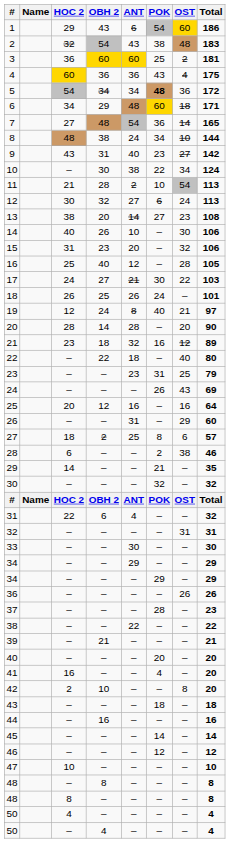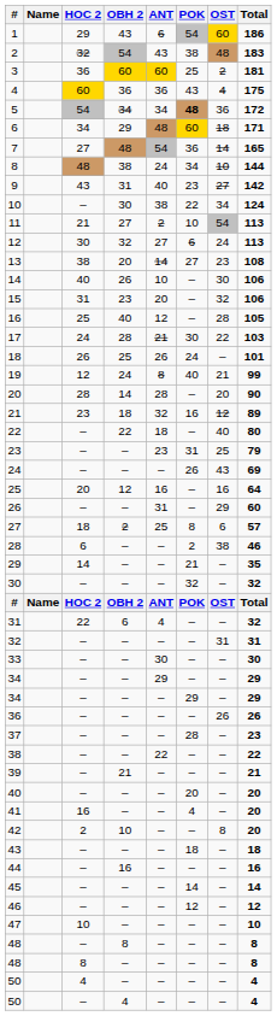11 | OBH 2: 28 -> 27
17 | OBH 2: 27 -> 28
19 | Total: 97 -> 99
